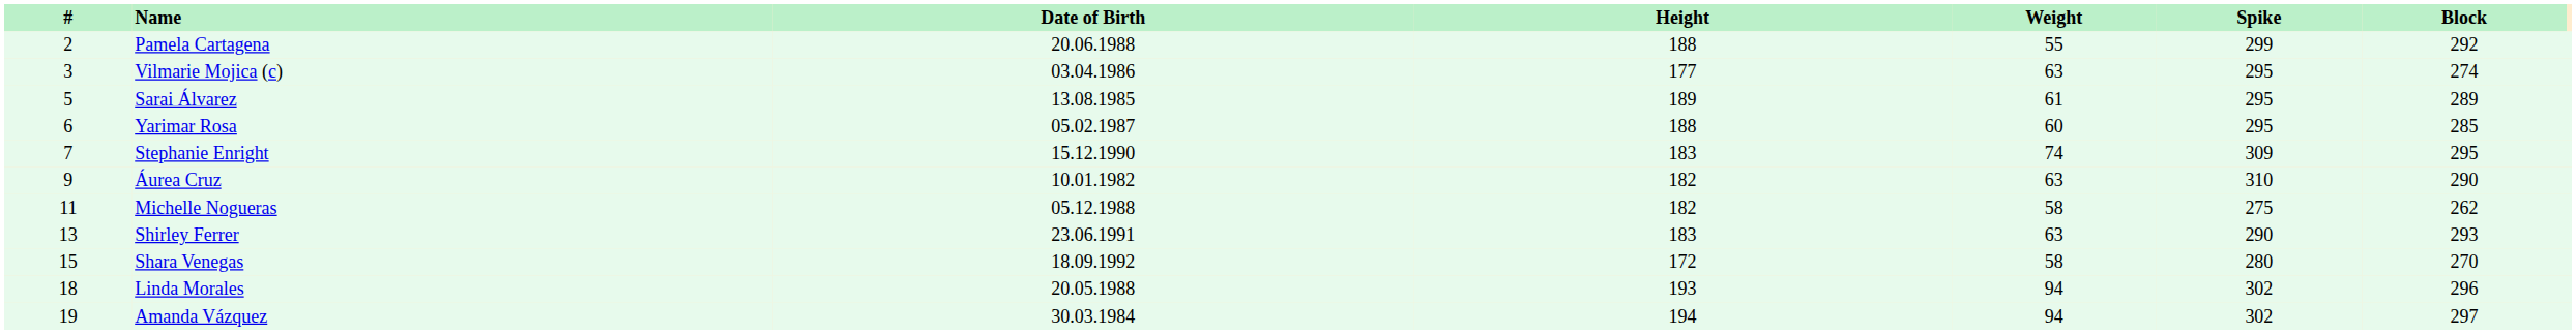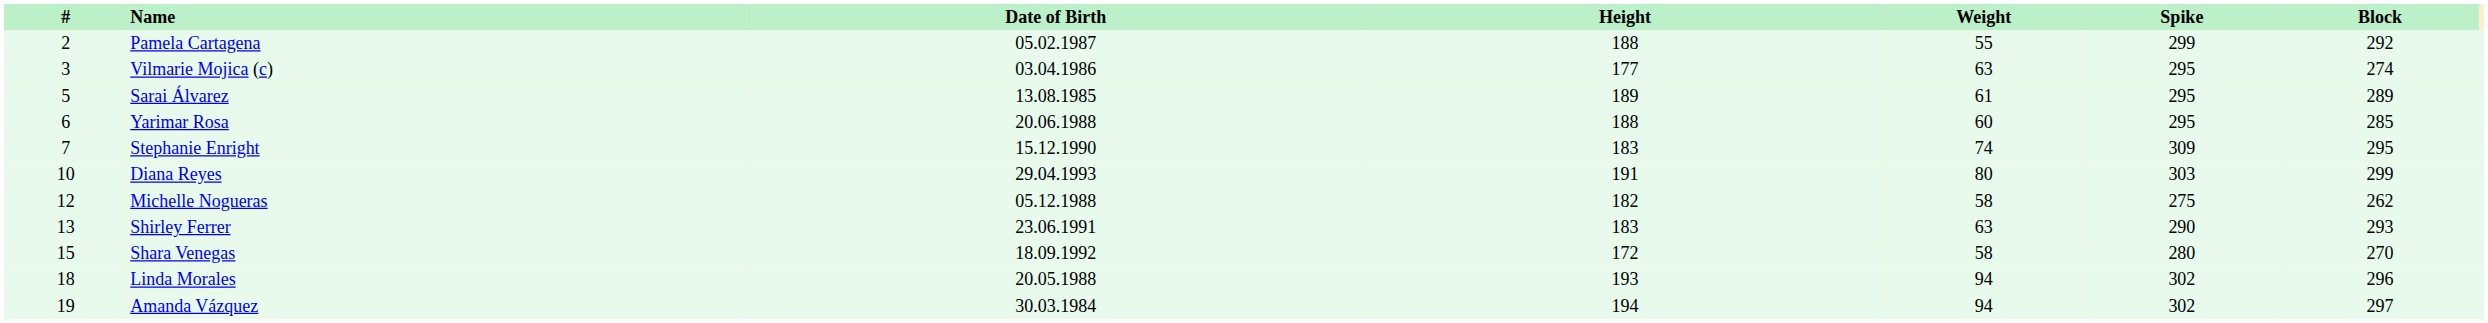Pamela Cartagena | Date of Birth: 20.06.1988 -> 05.02.1987
Yarimar Rosa | Date of Birth: 05.02.1987 -> 20.06.1988
- row: 9 | Áurea Cruz | 10.01.1982 | 182 | 63 | 310 | 290
+ row: 10 | Diana Reyes | 29.04.1993 | 191 | 80 | 303 | 299
Michelle Nogueras | #: 11 -> 12
